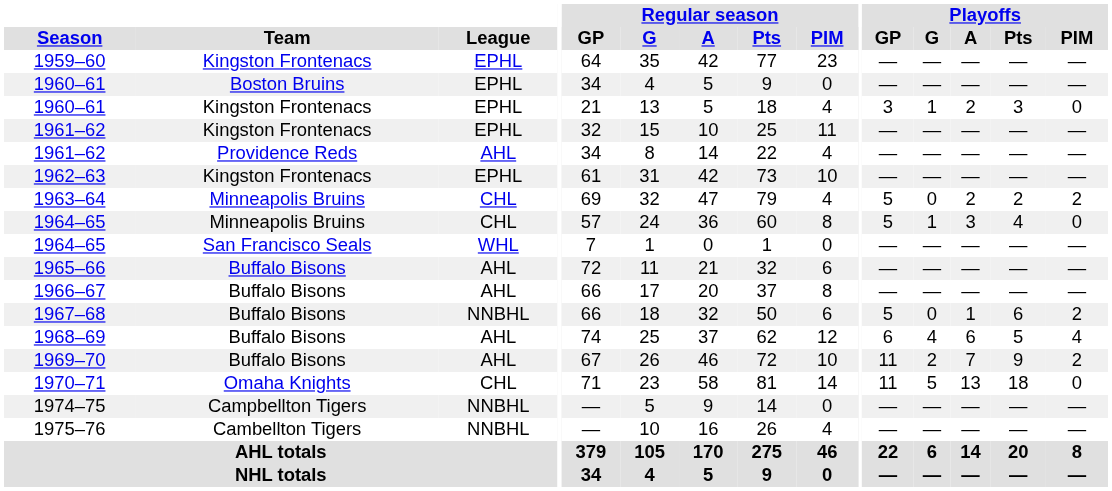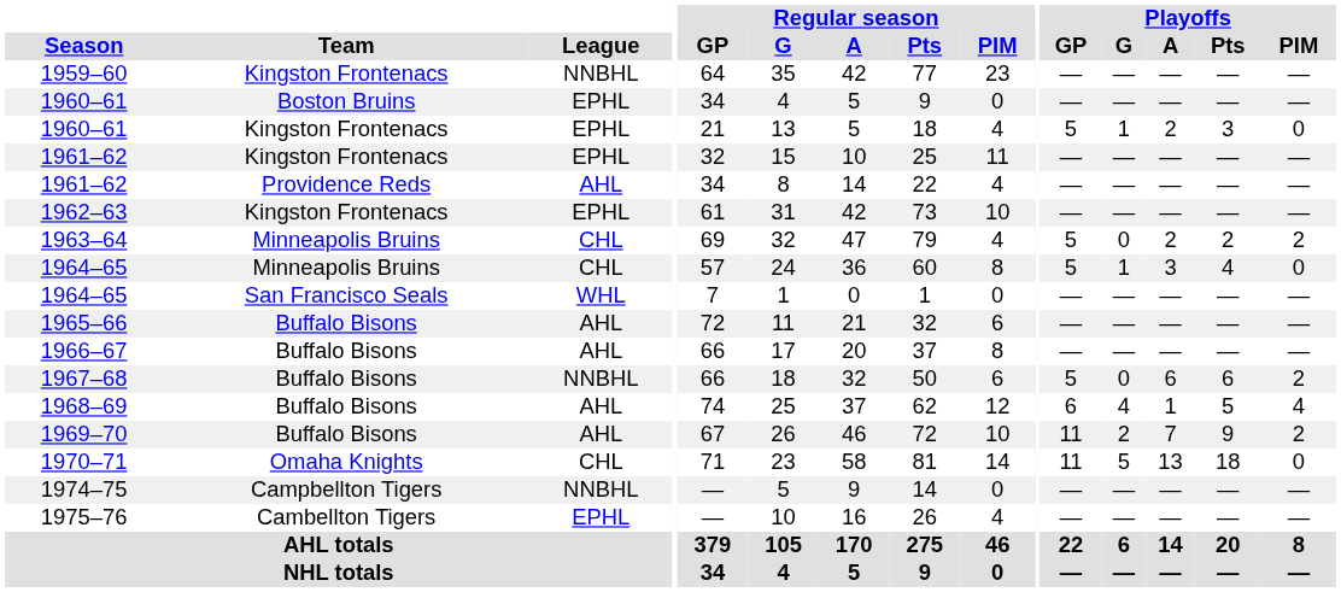1959–60 | League: EPHL -> NNBHL
1960–61 / Kingston Frontenacs | Playoffs / GP: 3 -> 5
1967–68 | Playoffs / A: 1 -> 6
1968–69 | Playoffs / A: 6 -> 1
1975–76 | League: NNBHL -> EPHL
